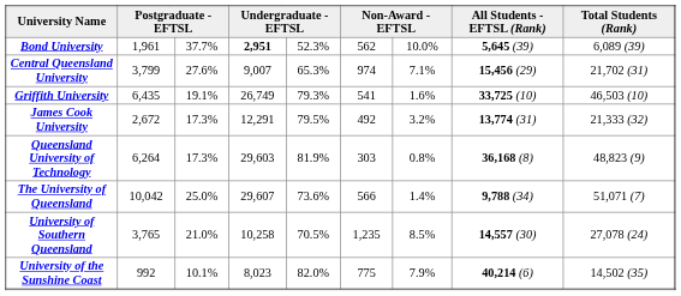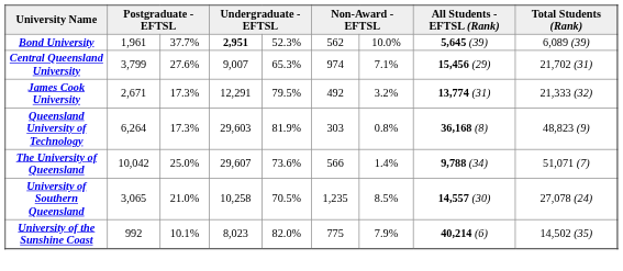- row: Griffith University | 6,435 | 19.1% | 26,749 | 79.3% | 541 | 1.6% | 33,725 (10) | 46,503 (10)
James Cook University | column 2: 2,672 -> 2,671
University of Southern Queensland | column 2: 3,765 -> 3,065
